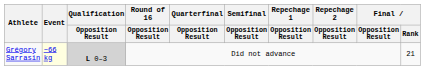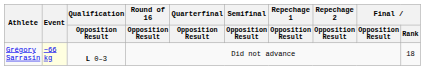Grégory Sarrasin | Qualification / Opposition Result: lightgrey background -> no background
Grégory Sarrasin | Final / Rank: 21 -> 18
